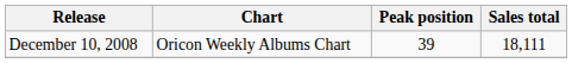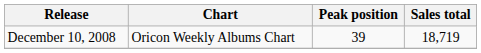December 10, 2008 | Sales total: 18,111 -> 18,719
